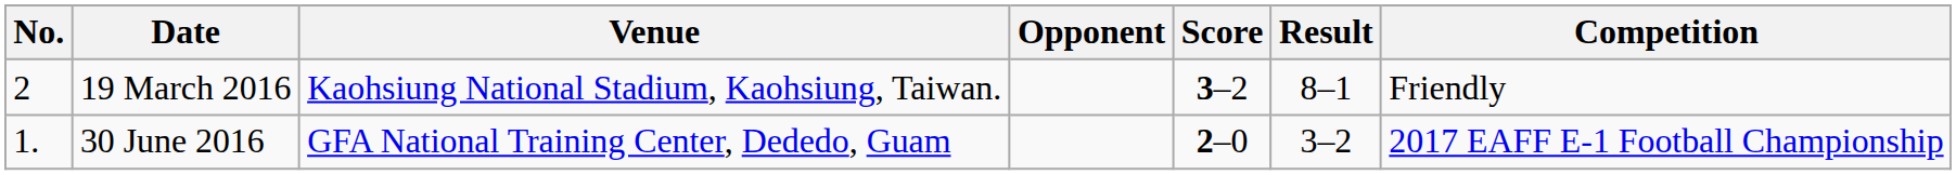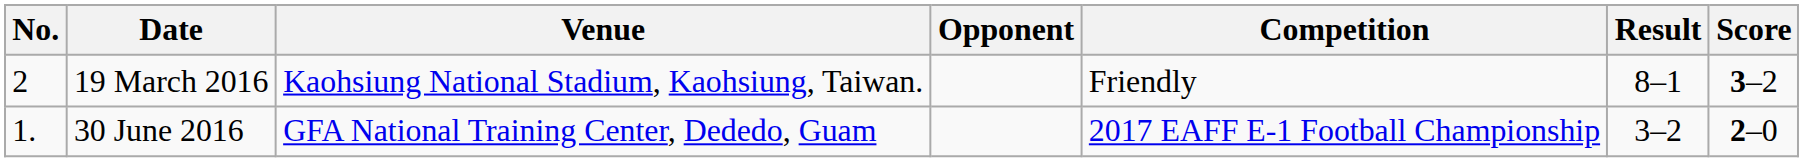columns swapped: Score <-> Competition
